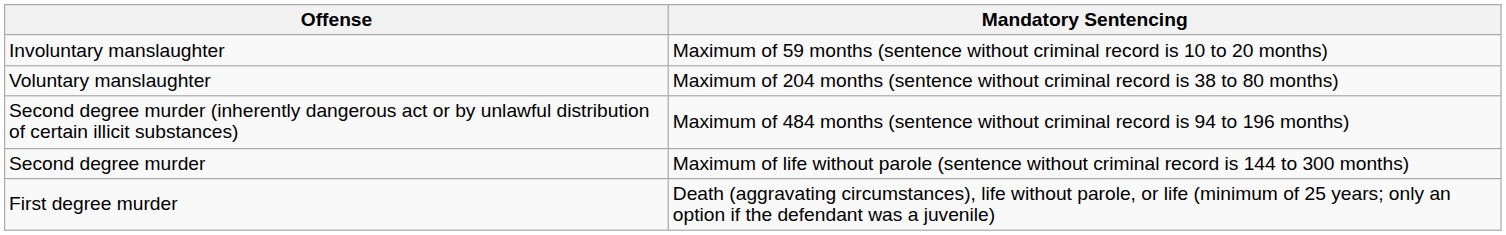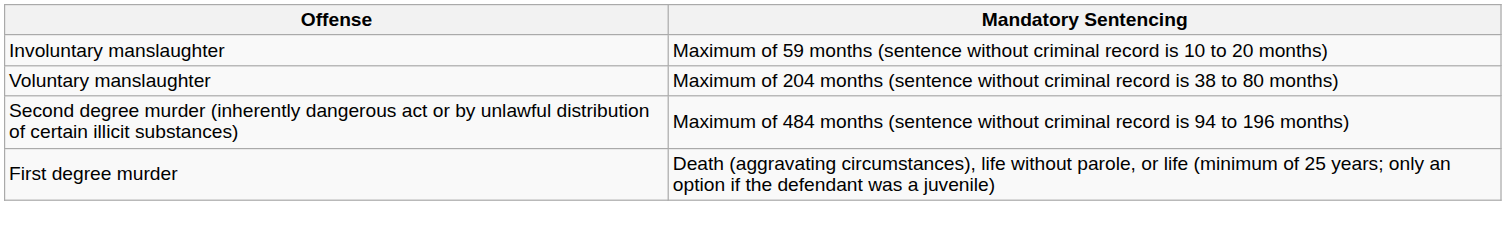- row: Second degree murder | Maximum of life without parole (sentence without criminal record is 144 to 300 months)
